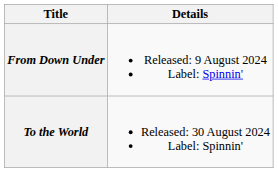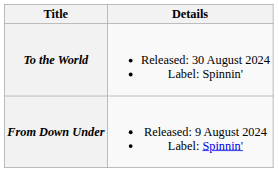rows swapped: From Down Under <-> To the World
